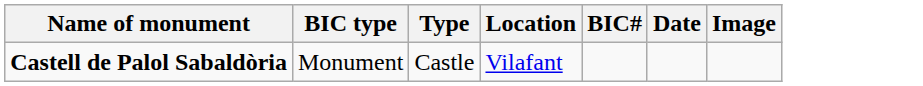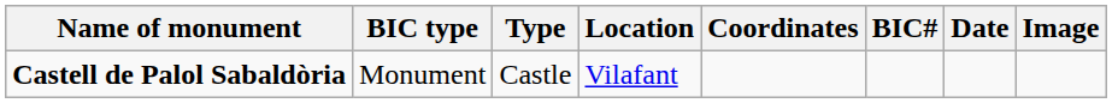+ column: Coordinates
